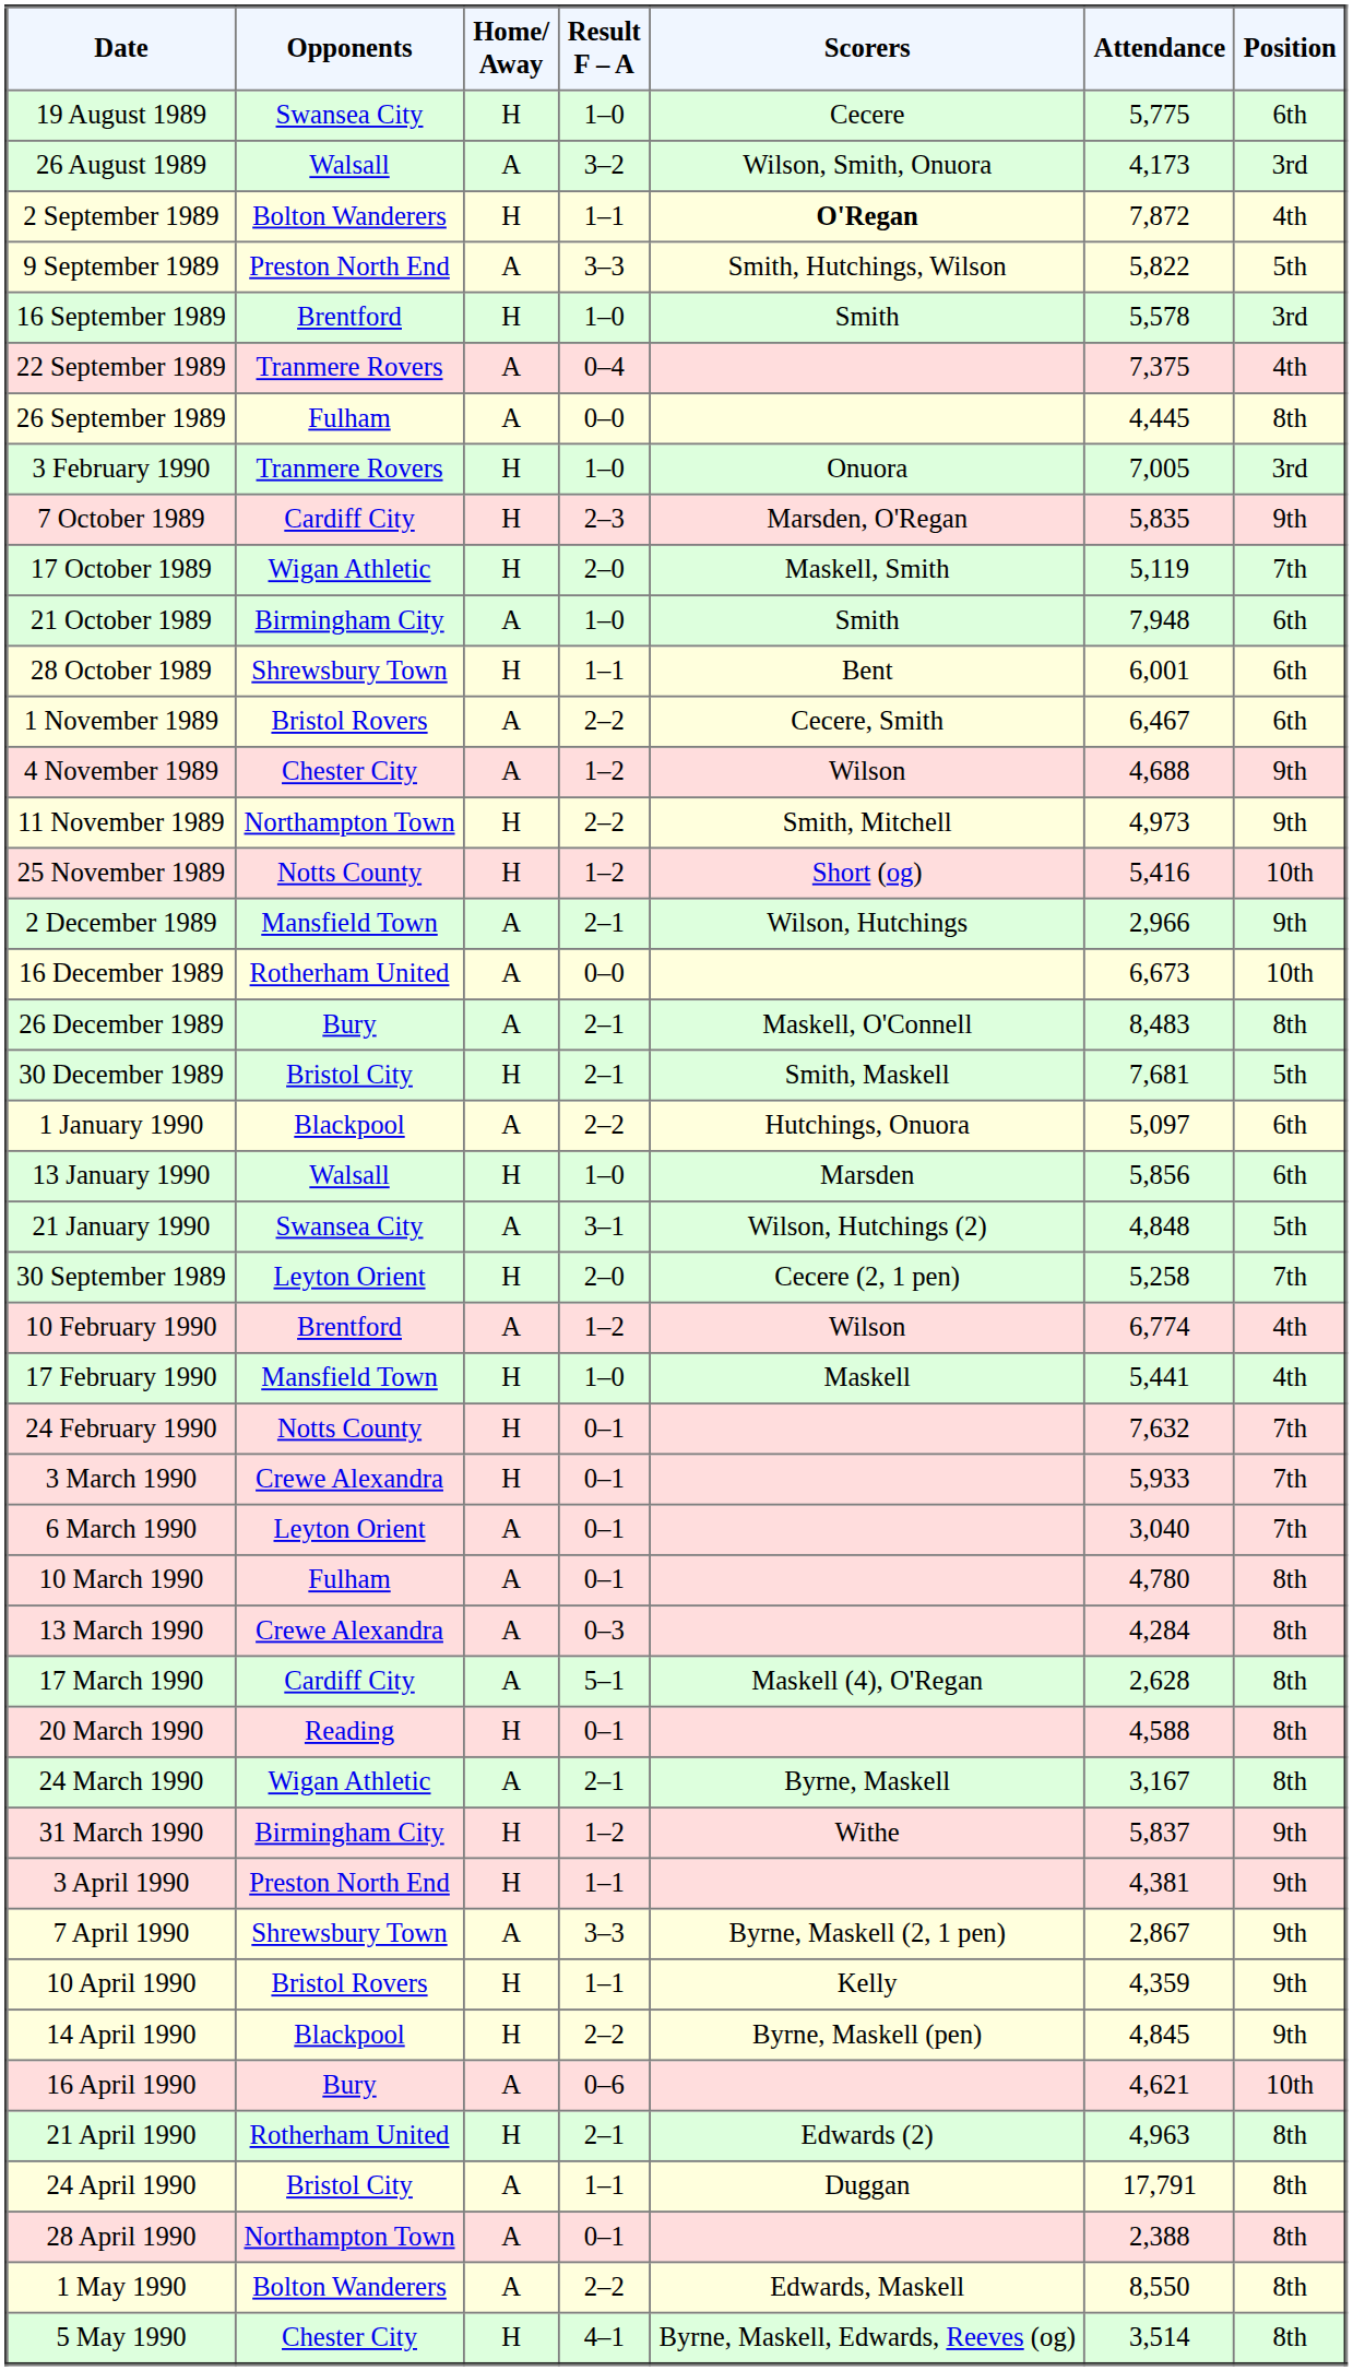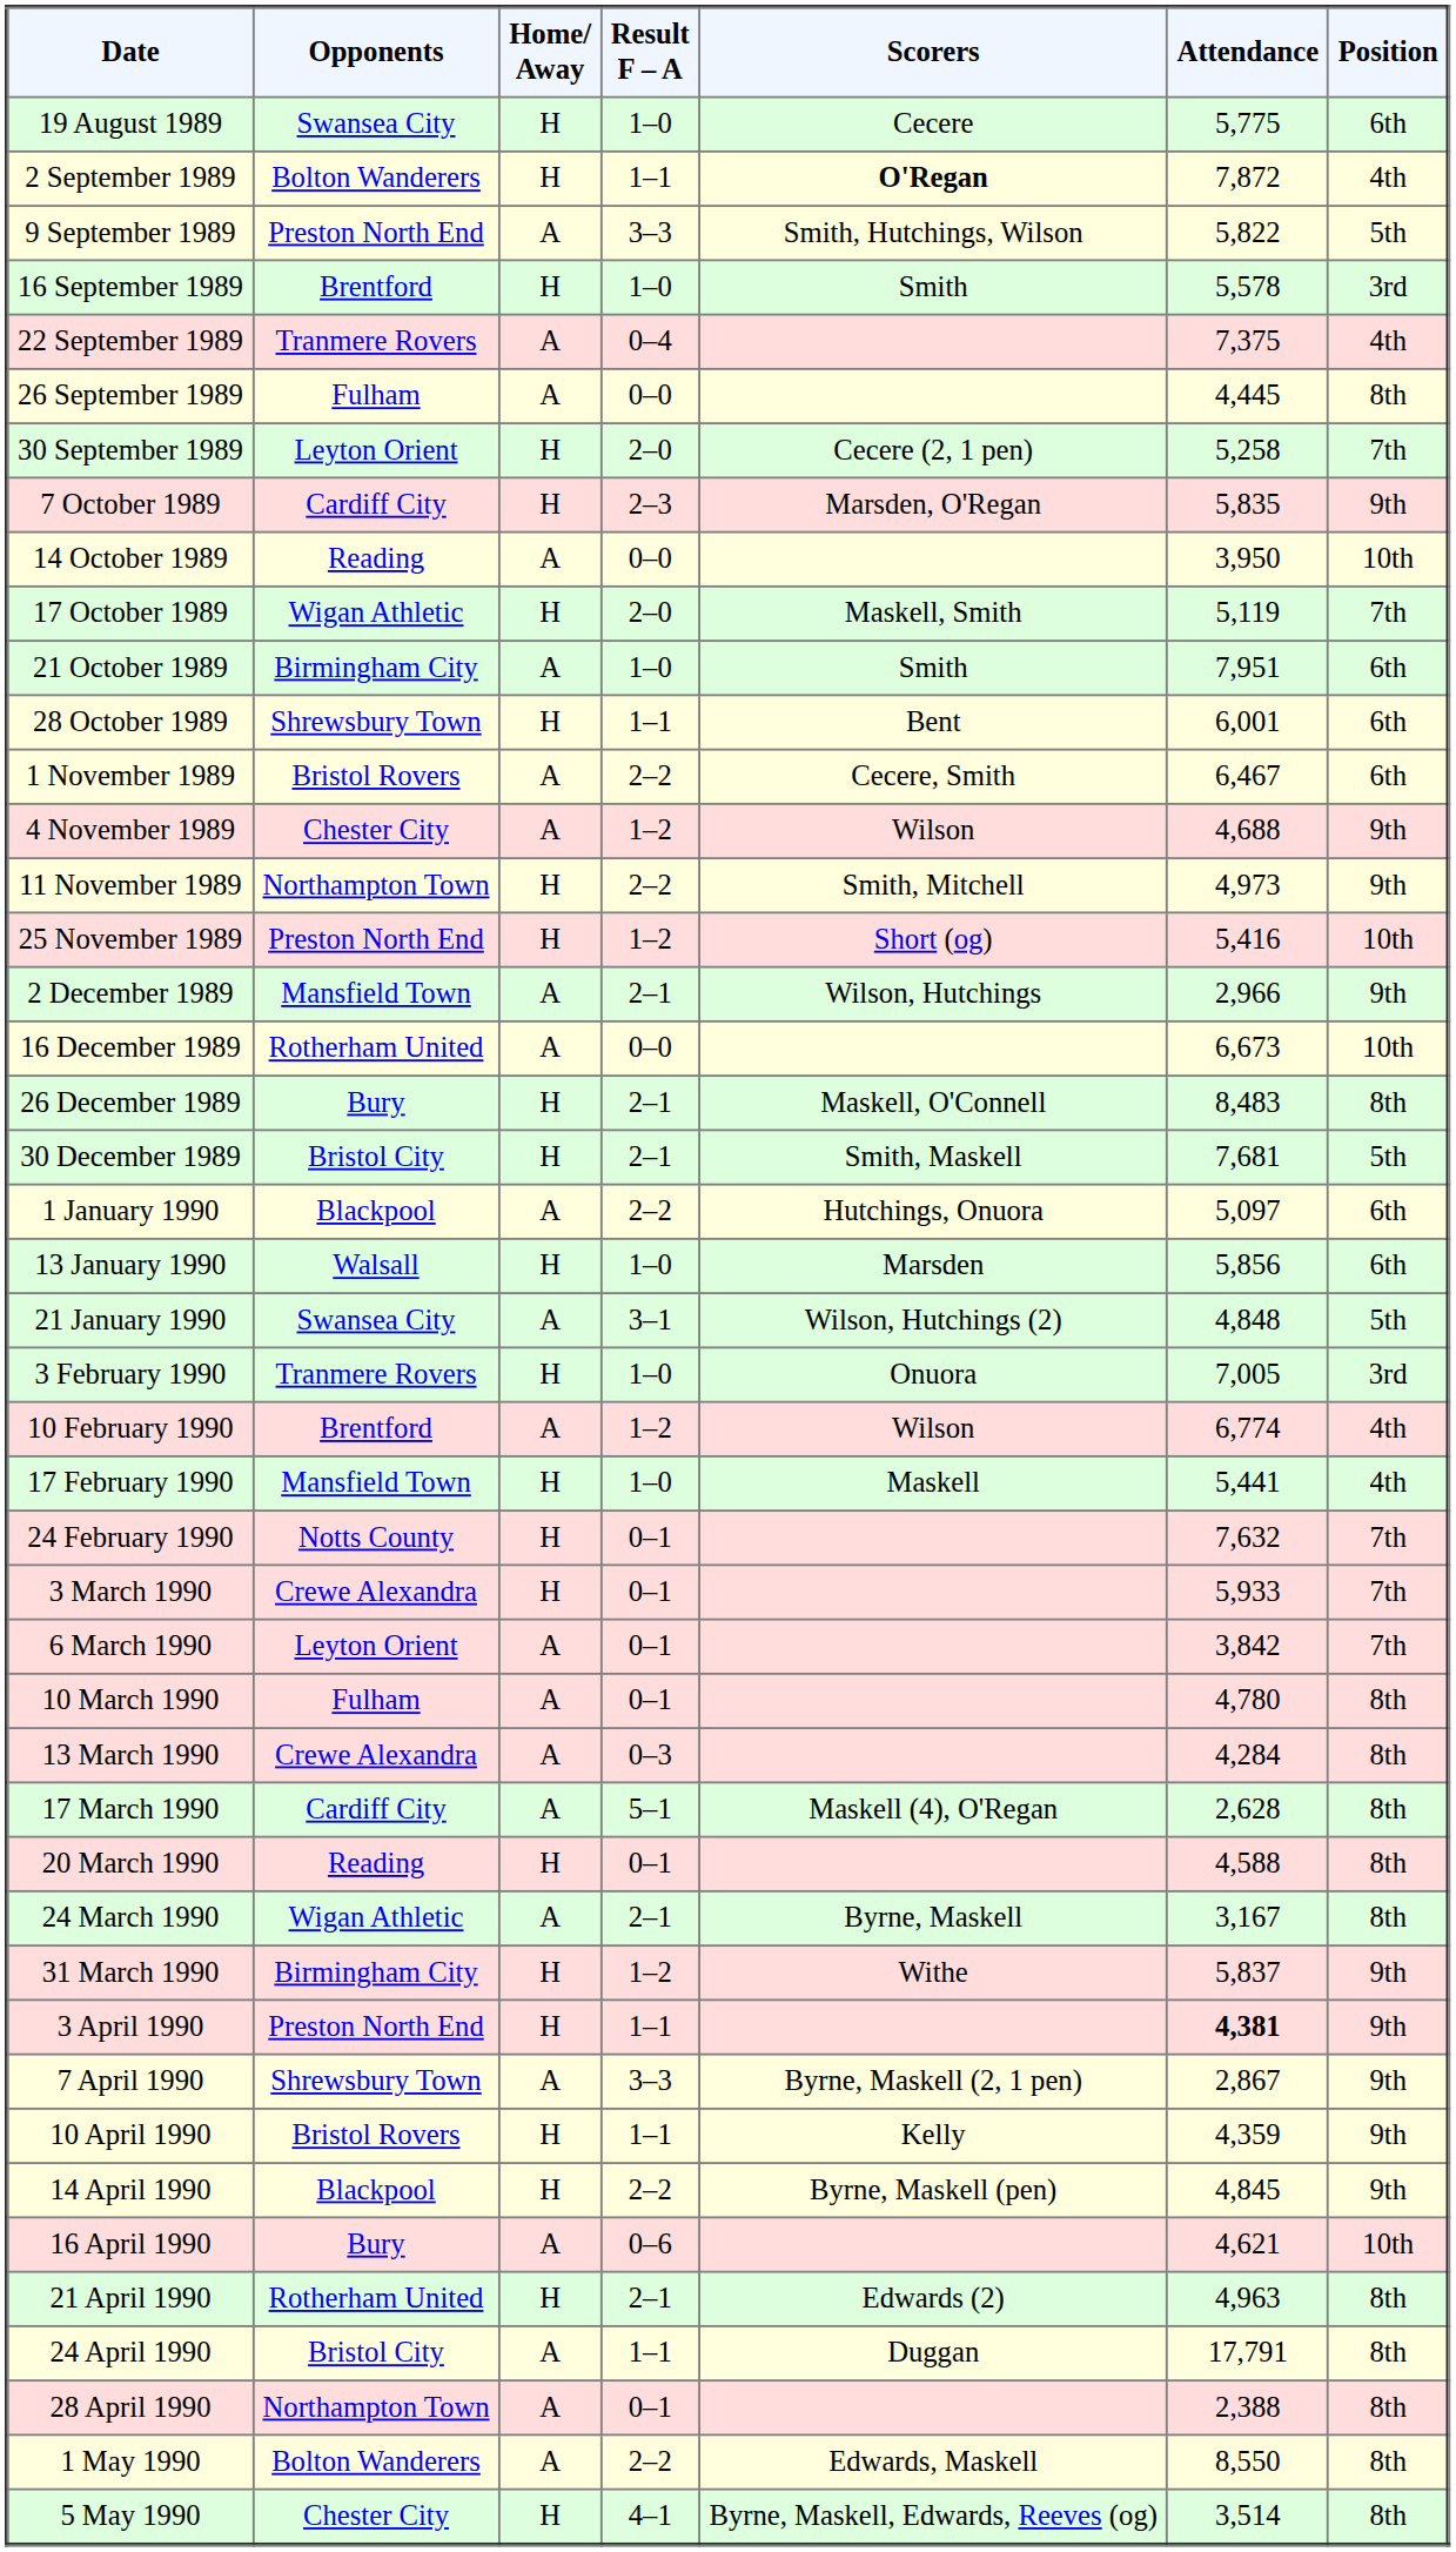- row: 26 August 1989 | Walsall | A | 3–2 | Wilson, Smith, Onuora | 4,173 | 3rd
rows swapped: 30 September 1989 <-> 3 February 1990
+ row: 14 October 1989 | Reading | A | 0–0 | 3,950 | 10th
21 October 1989 | Attendance: 7,948 -> 7,951
25 November 1989 | Opponents: Notts County -> Preston North End
26 December 1989 | Home/ Away: A -> H
6 March 1990 | Attendance: 3,040 -> 3,842
3 April 1990 | Attendance: normal -> bold
